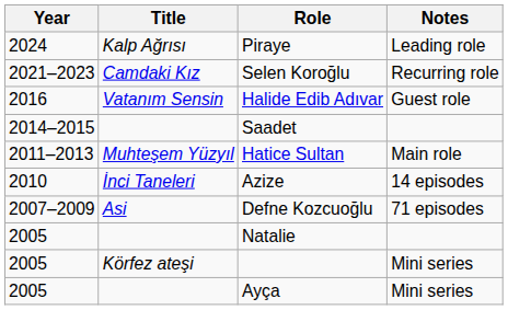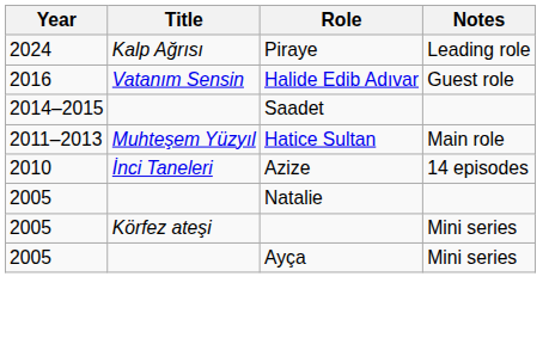- row: 2021–2023 | Camdaki Kız | Selen Koroğlu | Recurring role
- row: 2007–2009 | Asi | Defne Kozcuoğlu | 71 episodes
